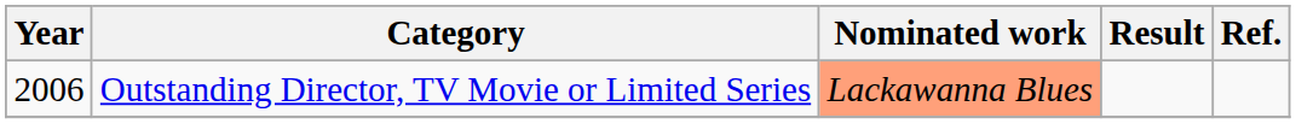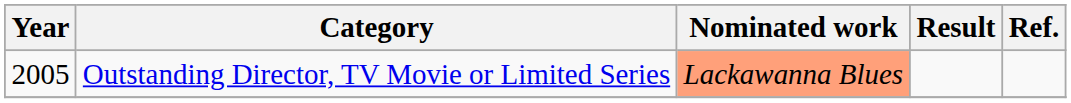Outstanding Director, TV Movie or Limited Series | Year: 2006 -> 2005
